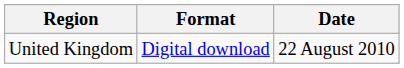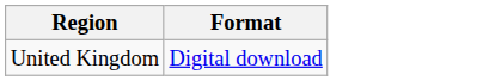- column: Date | 22 August 2010
